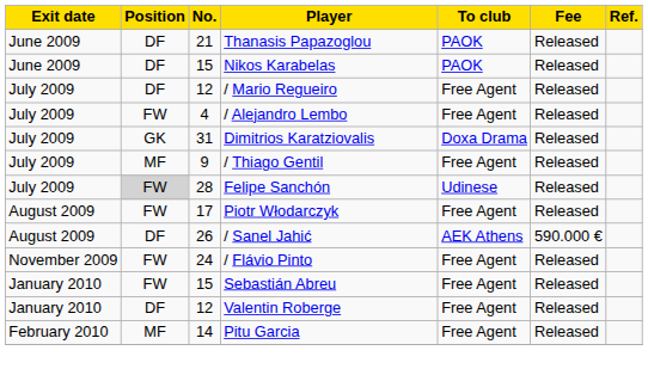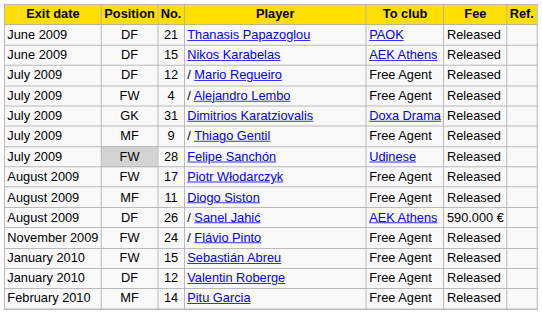Nikos Karabelas | To club: PAOK -> AEK Athens
+ row: August 2009 | MF | 11 | Diogo Siston | Free Agent | Released
